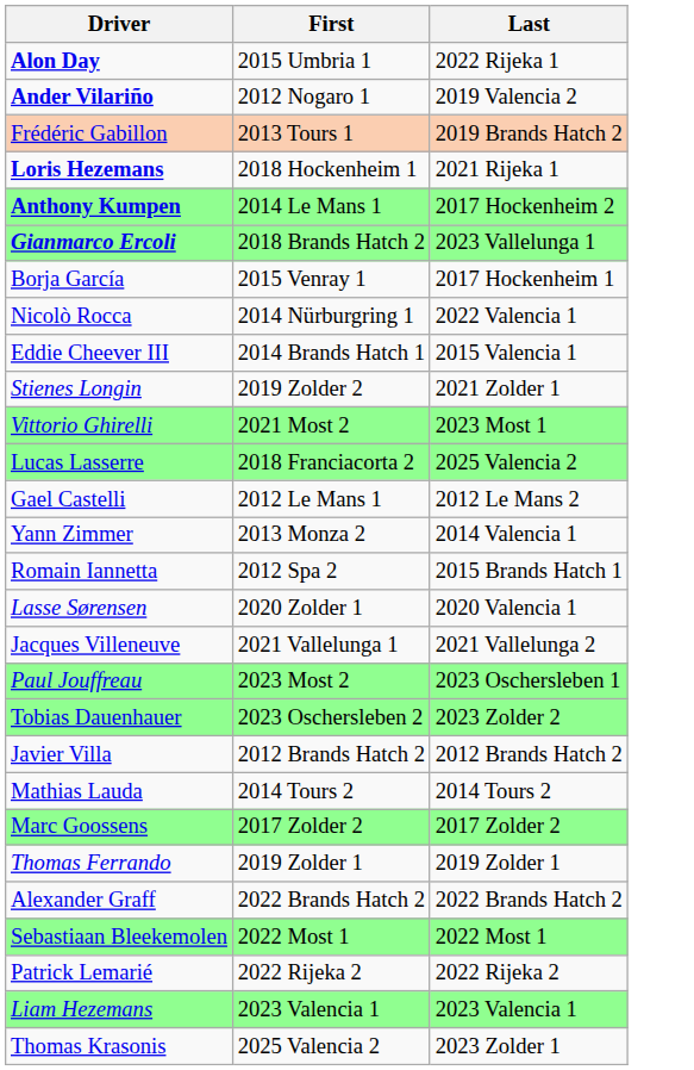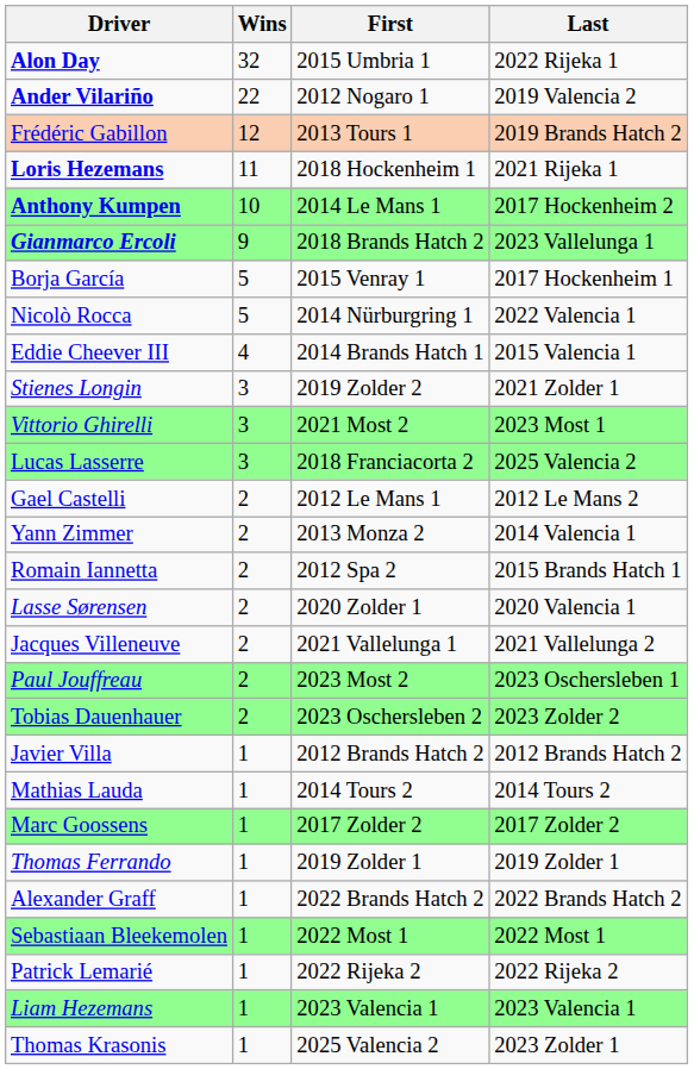+ column: Wins | 32 | 22 | 12 | 11 | 10 | 9 | 5 | 5 | 4 | 3 | 3 | 3 | 2 | 2 | 2 | 2 | 2 | 2 | 2 | 1 | 1 | 1 | 1 | 1 | 1 | 1 | 1 | 1
